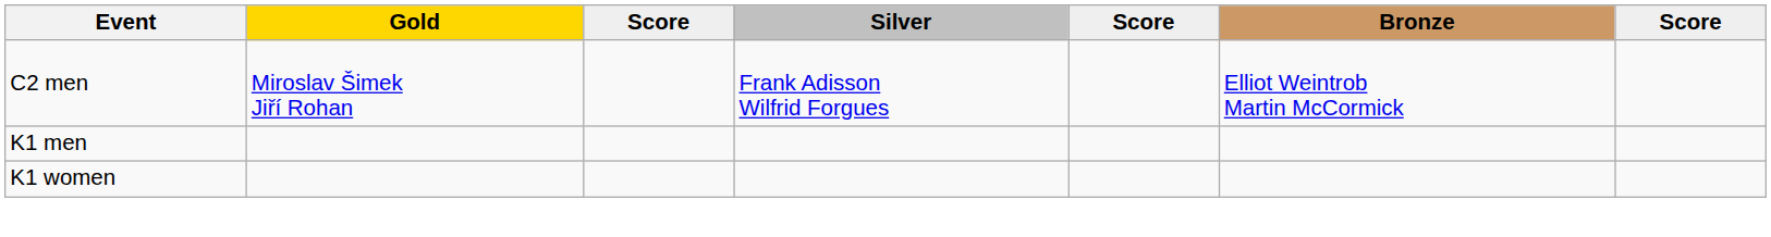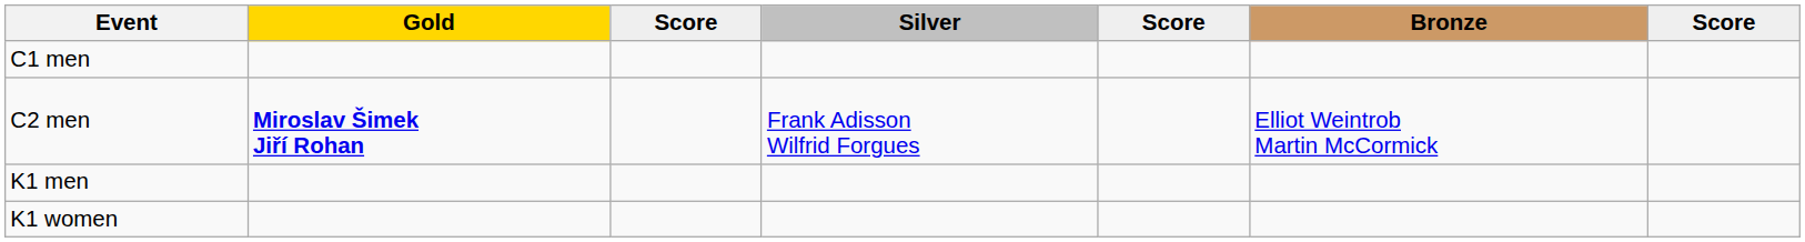+ row: C1 men
C2 men | Gold: normal -> bold
